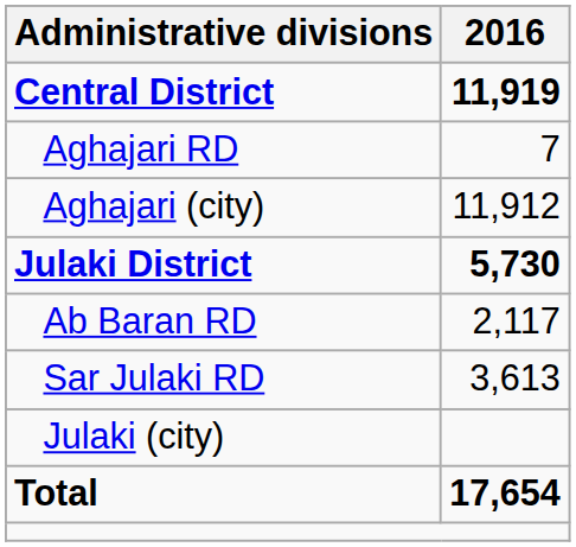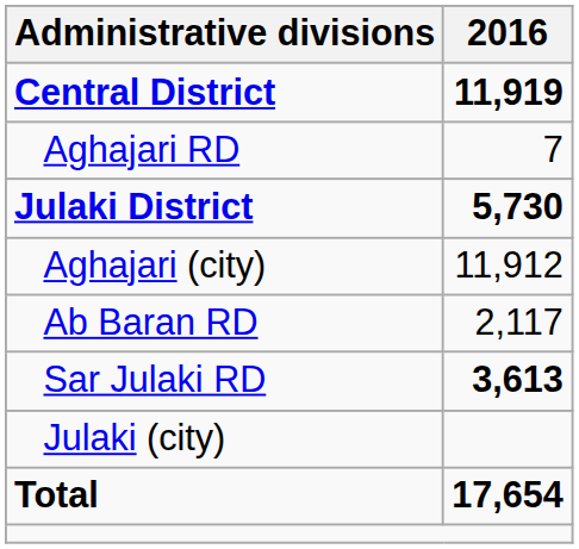rows swapped: Aghajari (city) <-> Julaki District
Sar Julaki RD | 2016: normal -> bold
